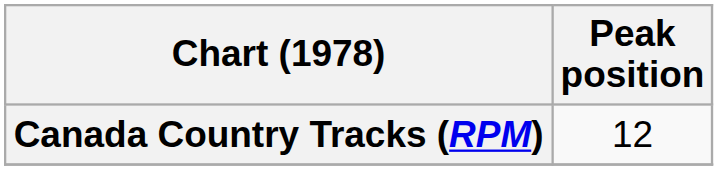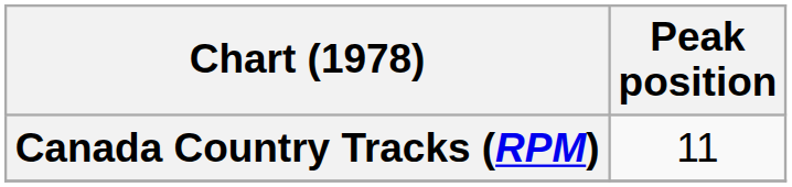Canada Country Tracks (RPM) | Peak position: 12 -> 11
